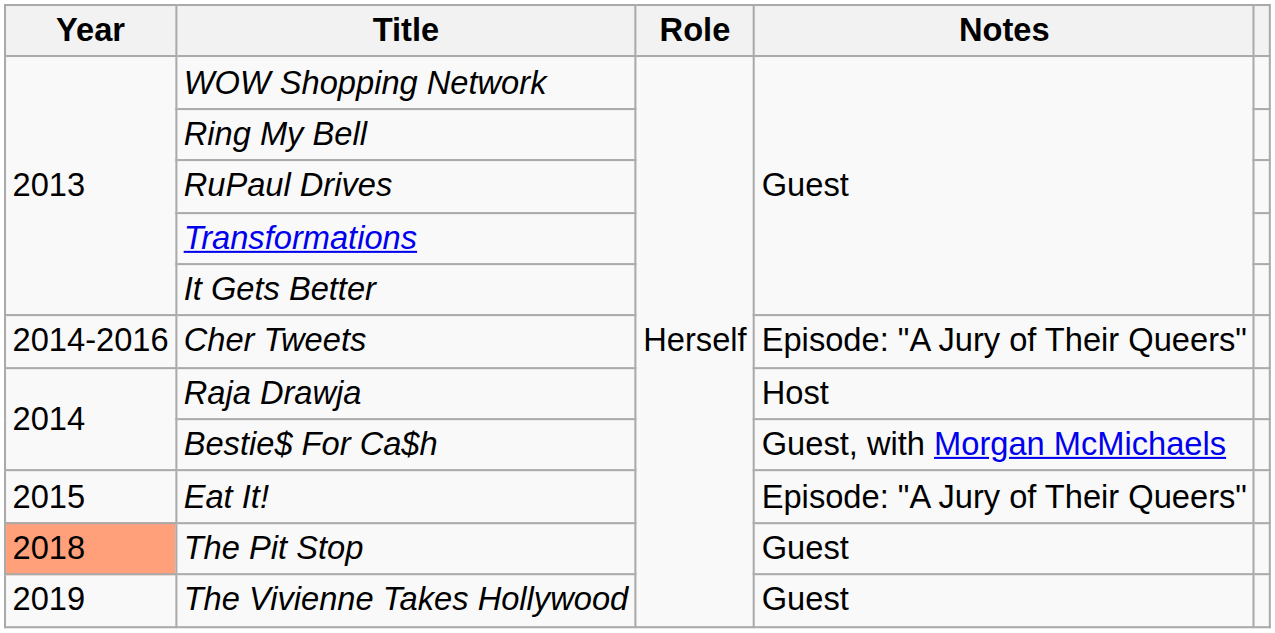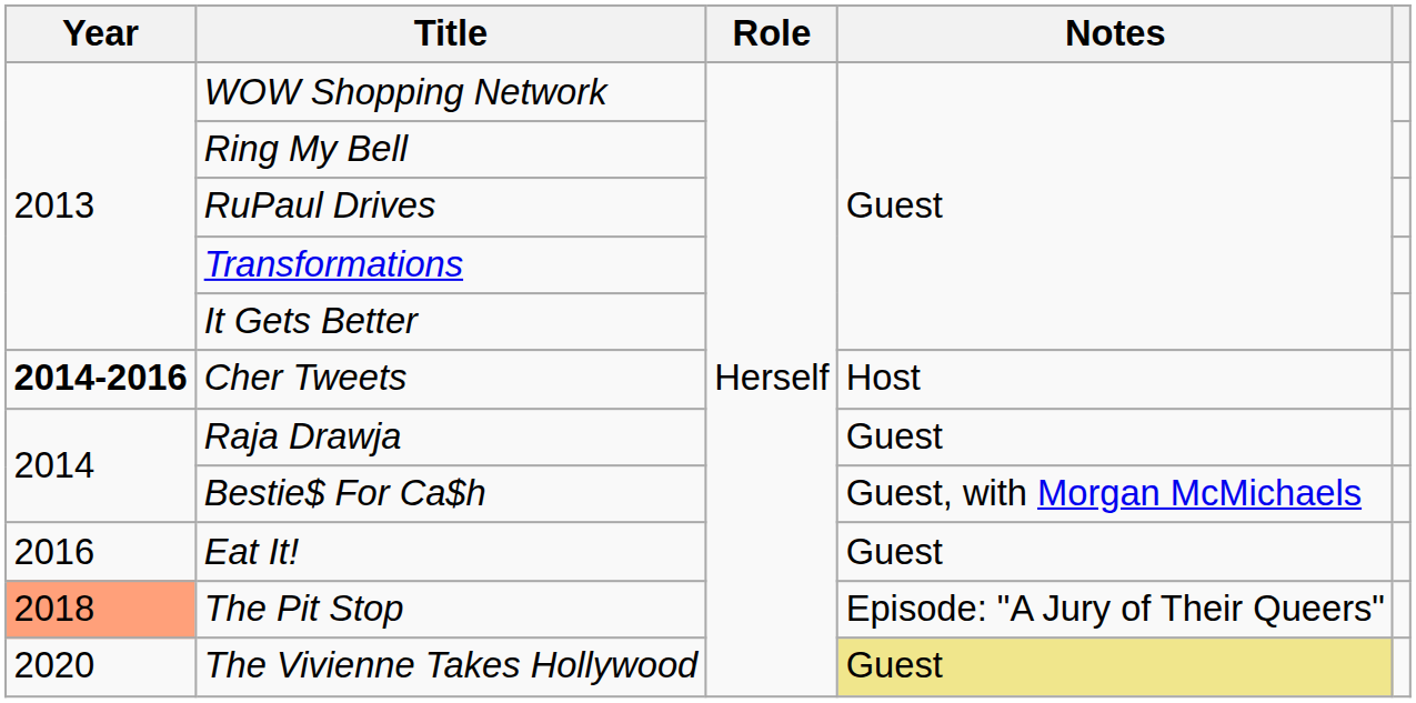Cher Tweets | Year: normal -> bold
Cher Tweets | Notes: Episode: "A Jury of Their Queers" -> Host
Raja Drawja | Notes: Host -> Guest
Eat It! | Year: 2015 -> 2016
Eat It! | Notes: Episode: "A Jury of Their Queers" -> Guest
The Pit Stop | Notes: Guest -> Episode: "A Jury of Their Queers"
The Vivienne Takes Hollywood | Year: 2019 -> 2020
The Vivienne Takes Hollywood | Notes: no background -> khaki background
